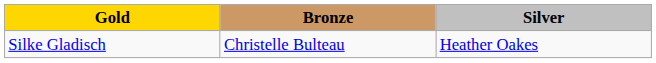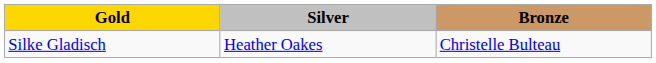columns swapped: Silver <-> Bronze
